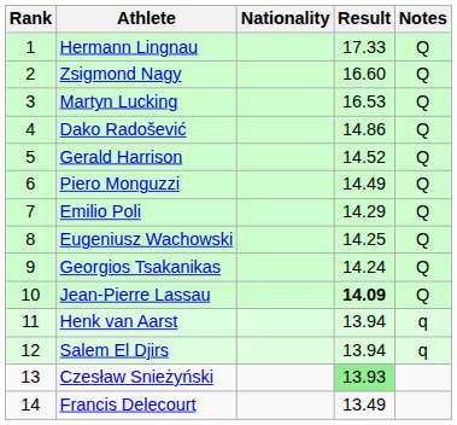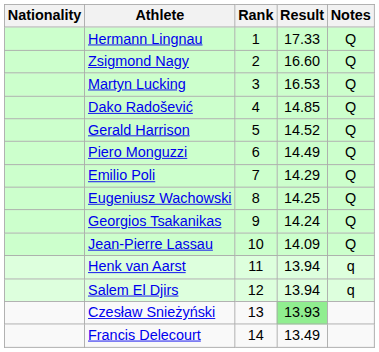columns swapped: Rank <-> Nationality
Dako Radošević | Result: 14.86 -> 14.85
Jean-Pierre Lassau | Result: bold -> normal
